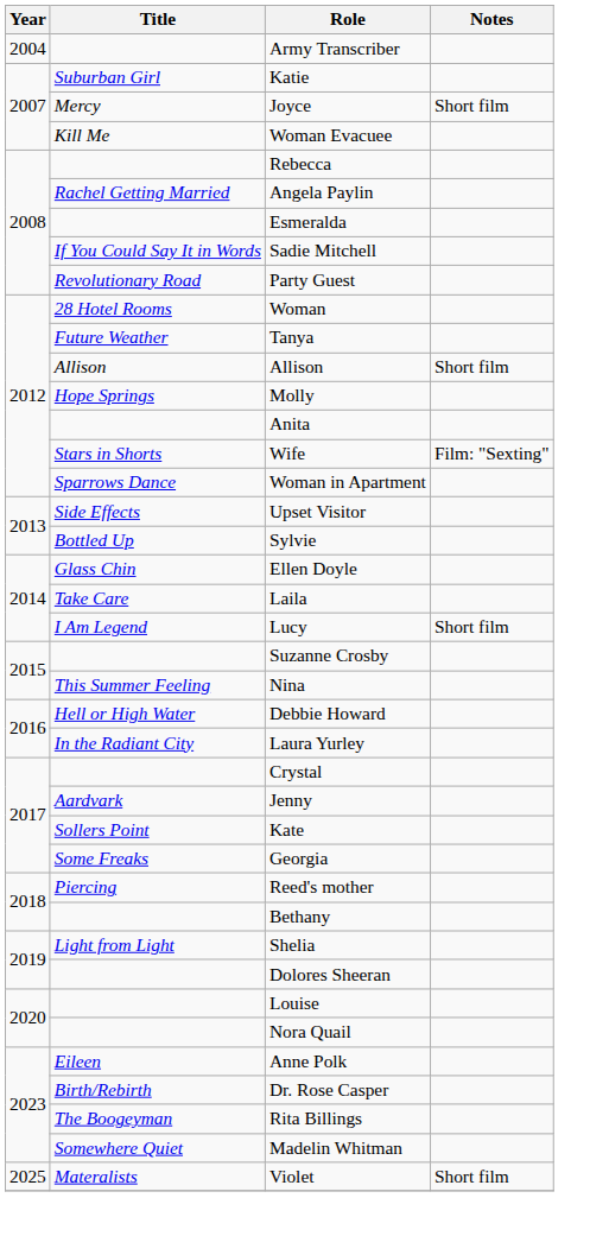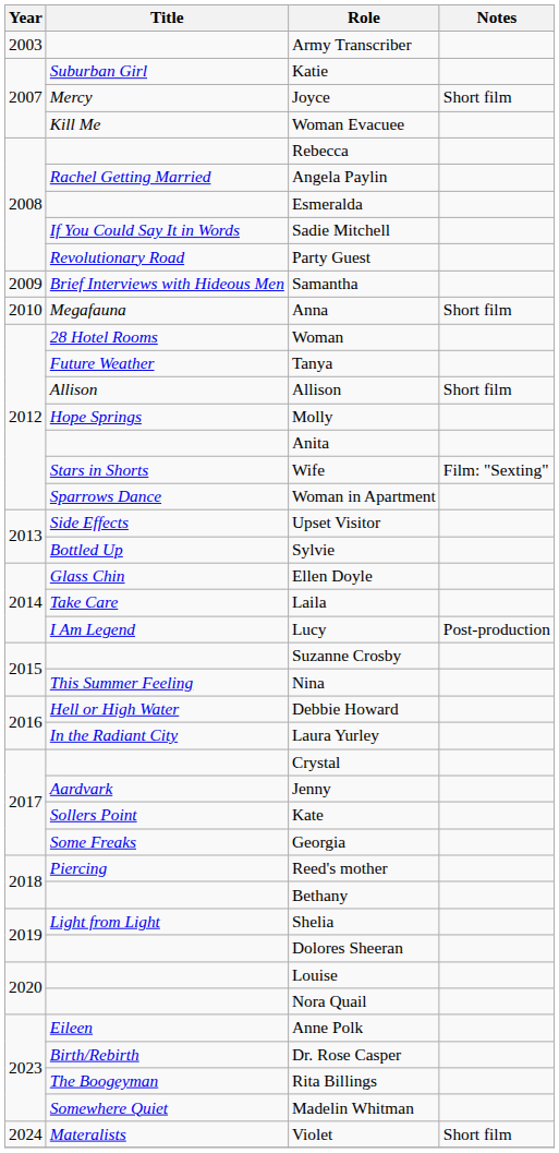Army Transcriber | Year: 2004 -> 2003
+ row: 2009 | Brief Interviews with Hideous Men | Samantha
+ row: 2010 | Megafauna | Anna | Short film
Lucy | Notes: Short film -> Post-production
Violet | Year: 2025 -> 2024
